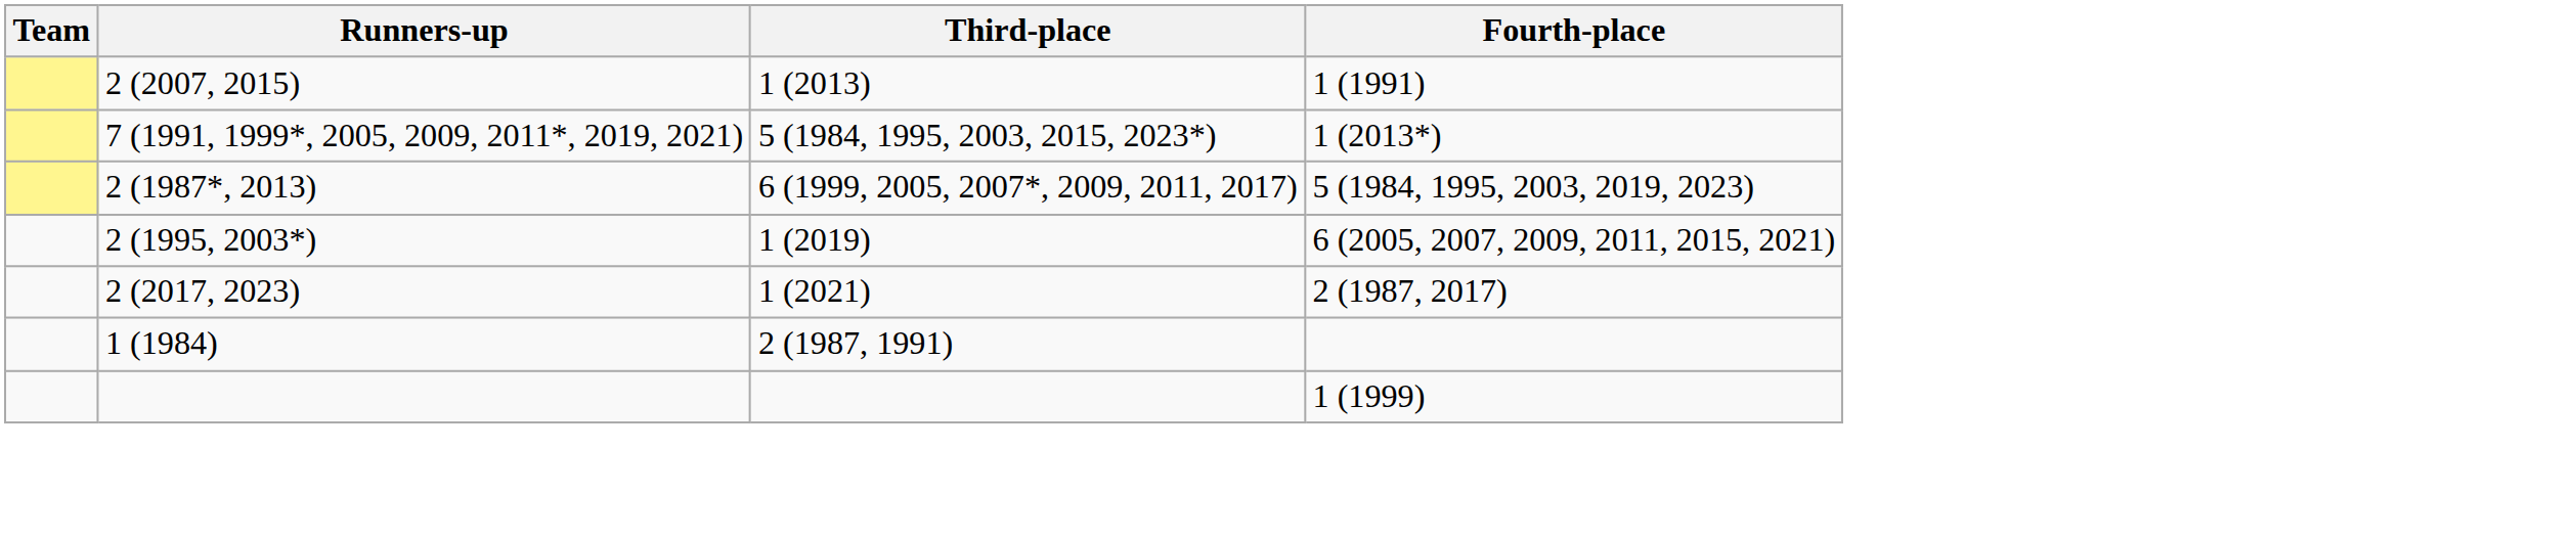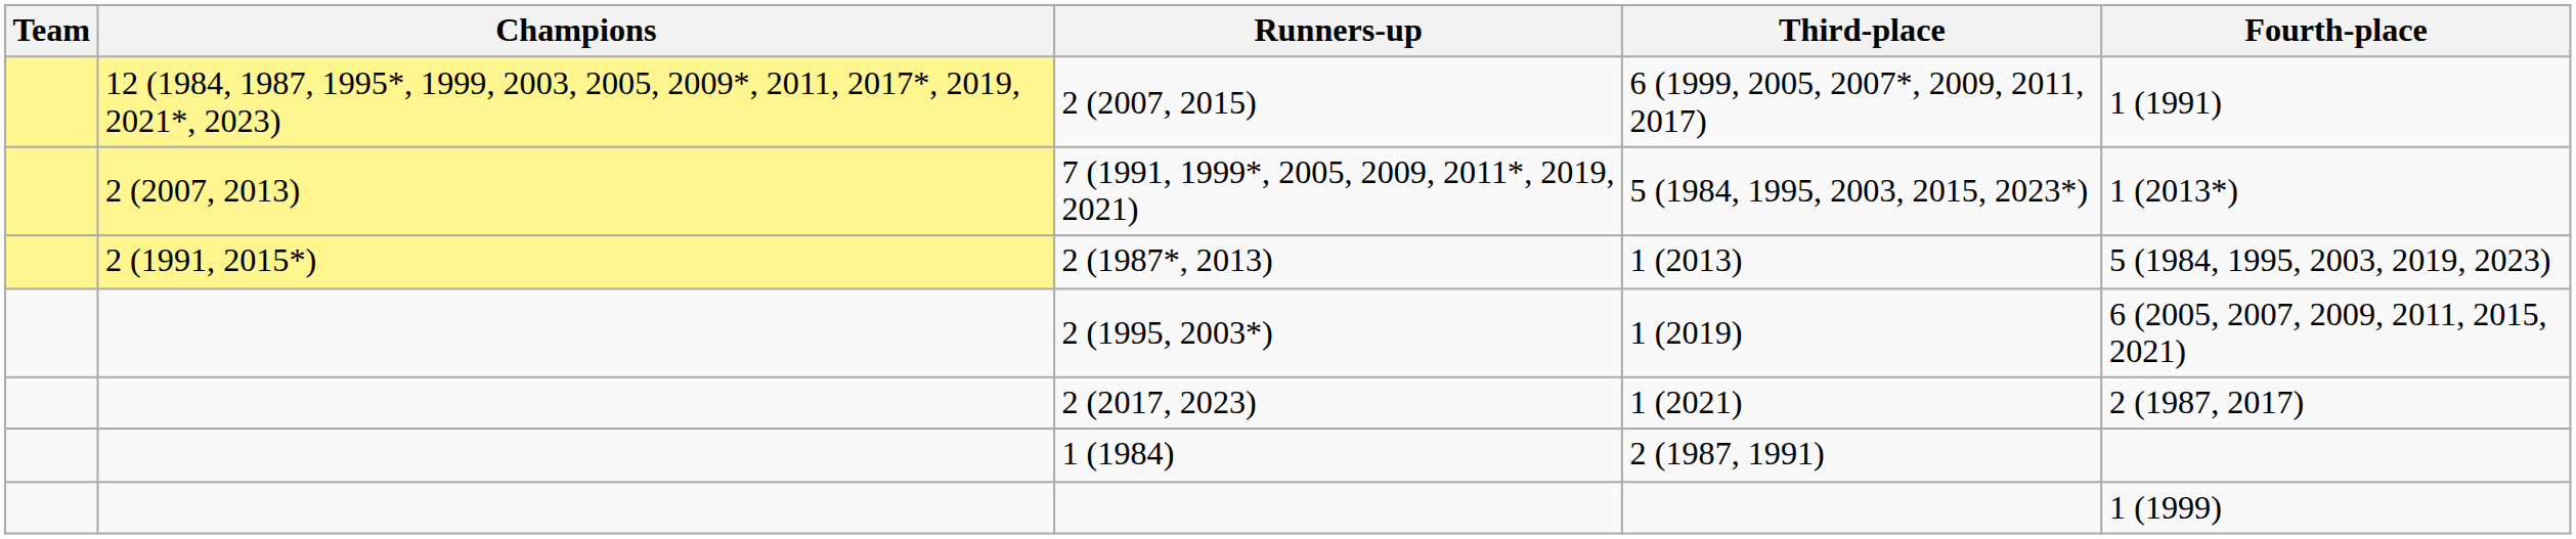+ column: Champions | 12 (1984, 1987, 1995*, 1999, 2003, 2005, 2009*, 2011, 2017*, 2019, 2021*, 2023) | 2 (2007, 2013) | 2 (1991, 2015*)
2 (2007, 2015) | Third-place: 1 (2013) -> 6 (1999, 2005, 2007*, 2009, 2011, 2017)
2 (1987*, 2013) | Third-place: 6 (1999, 2005, 2007*, 2009, 2011, 2017) -> 1 (2013)
